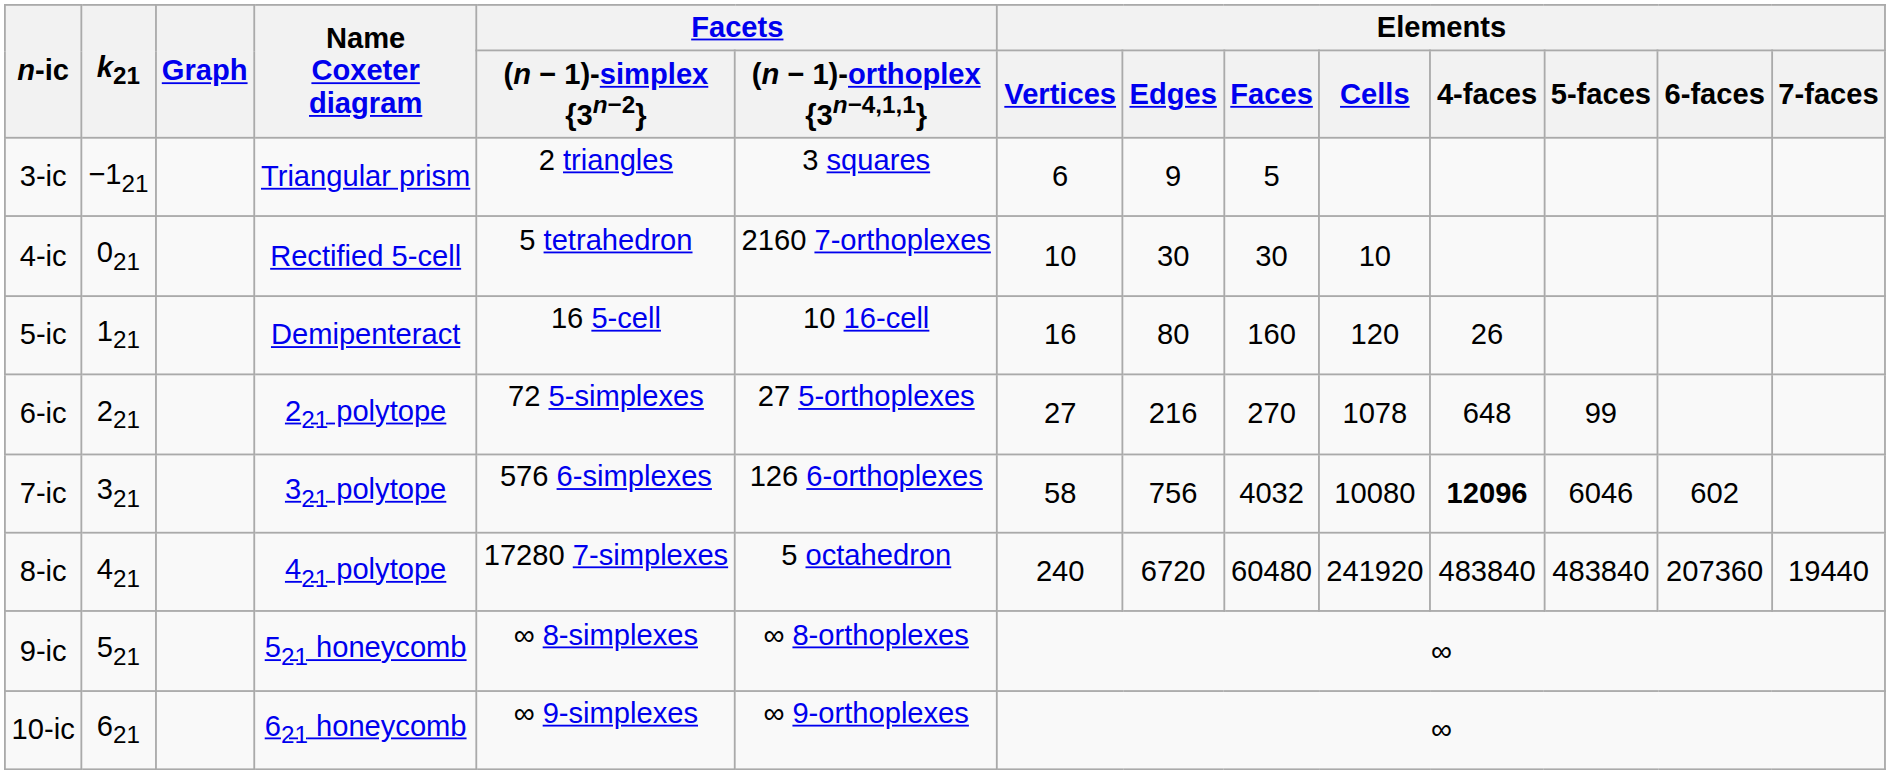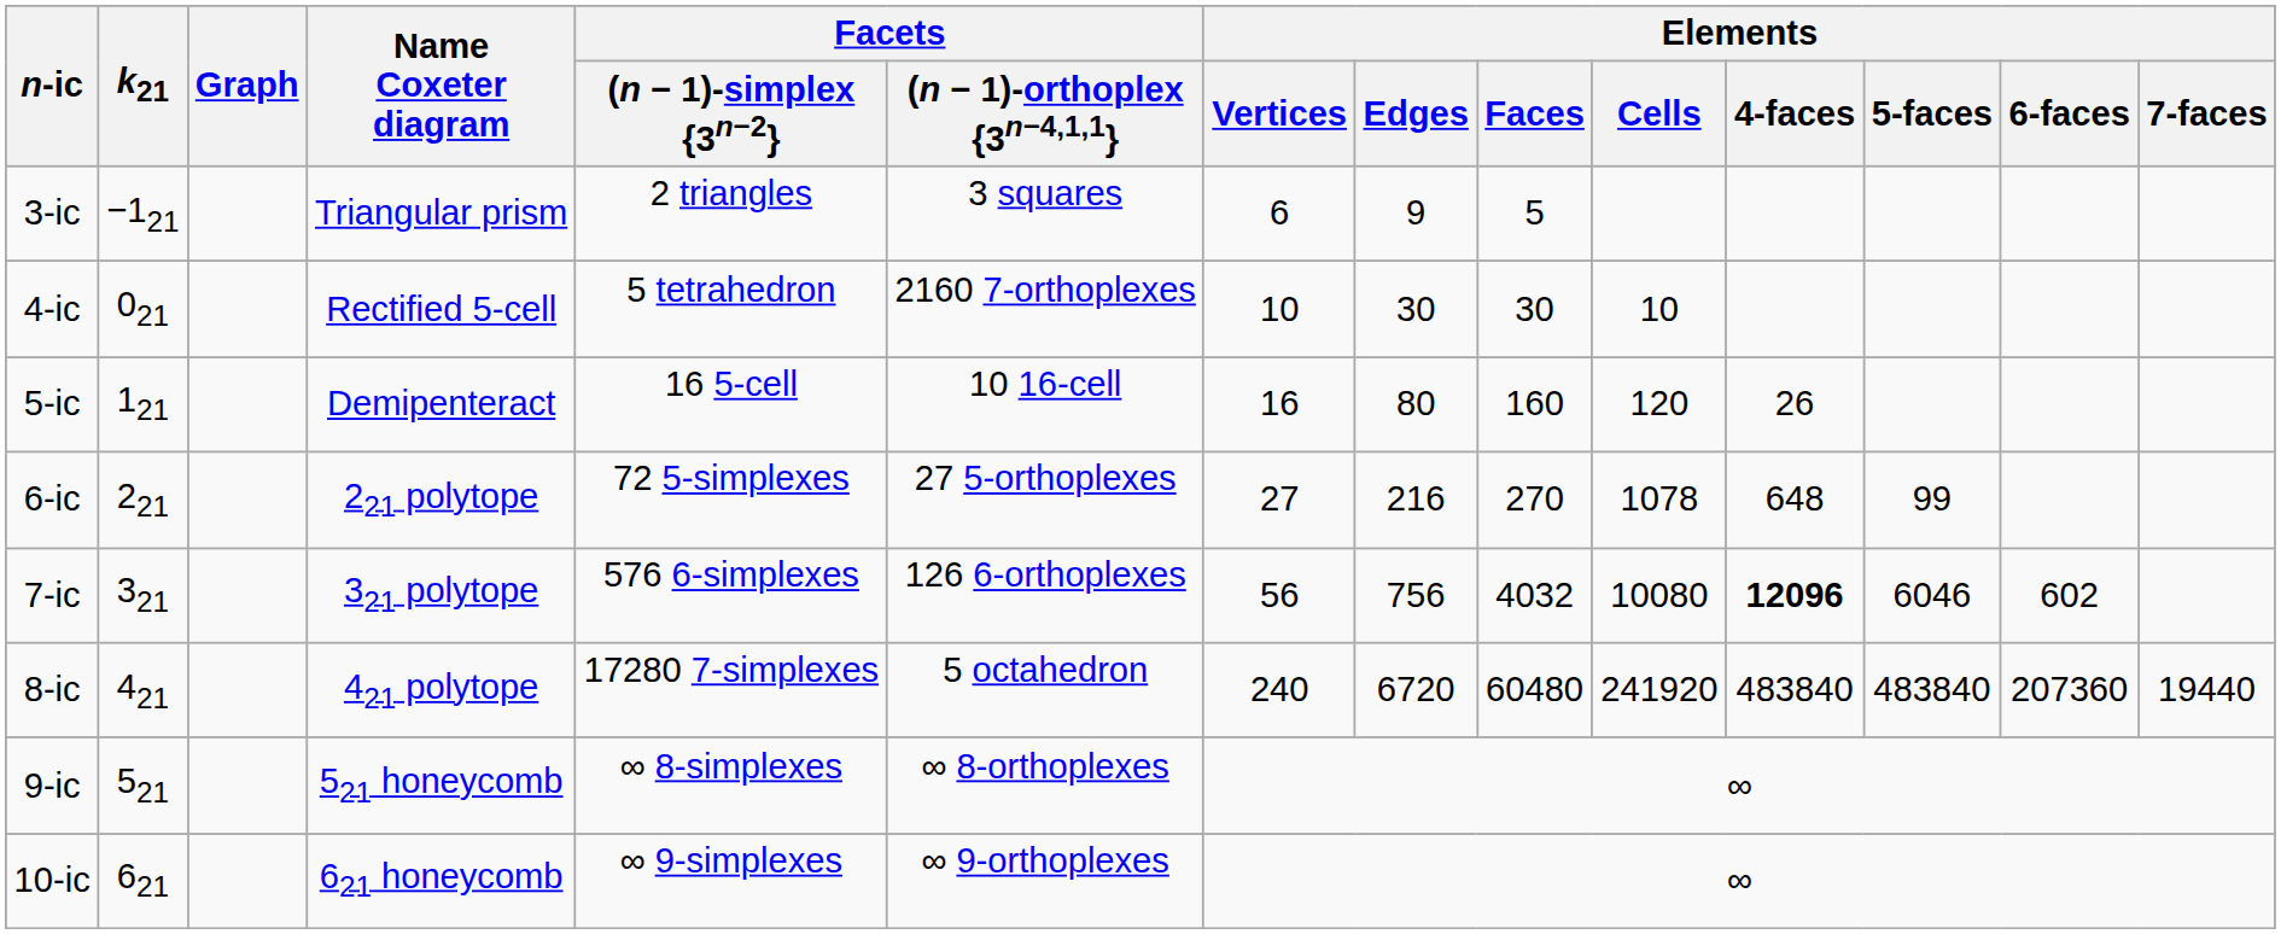7-ic | Elements / Vertices: 58 -> 56
